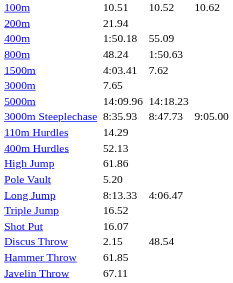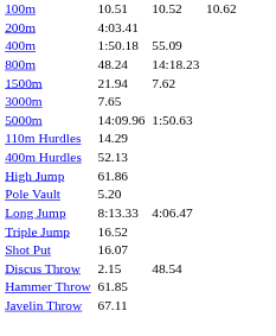200m | column 3: 21.94 -> 4:03.41
800m | column 5: 1:50.63 -> 14:18.23
1500m | column 3: 4:03.41 -> 21.94
5000m | column 5: 14:18.23 -> 1:50.63
- row: 3000m Steeplechase | 8:35.93 | 8:47.73 | 9:05.00
